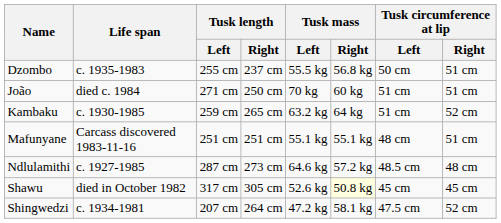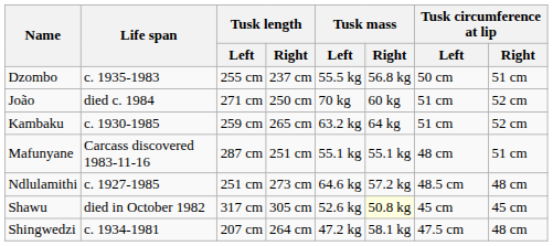João | Tusk circumference at lip / Right: 51 cm -> 52 cm
Mafunyane | Tusk length / Left: 251 cm -> 287 cm
Ndlulamithi | Tusk length / Left: 287 cm -> 251 cm
Shingwedzi | Tusk circumference at lip / Right: 52 cm -> 48 cm
